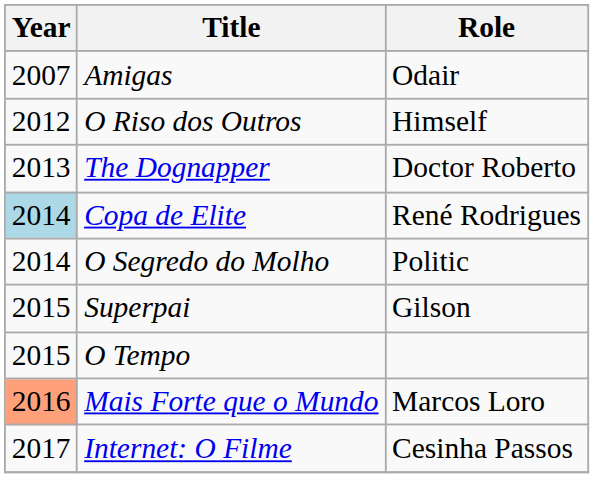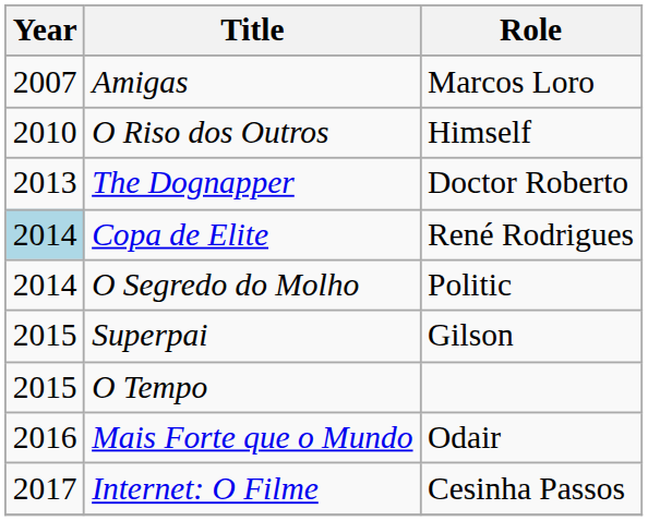Amigas | Role: Odair -> Marcos Loro
O Riso dos Outros | Year: 2012 -> 2010
Mais Forte que o Mundo | Year: lightsalmon background -> no background
Mais Forte que o Mundo | Role: Marcos Loro -> Odair
